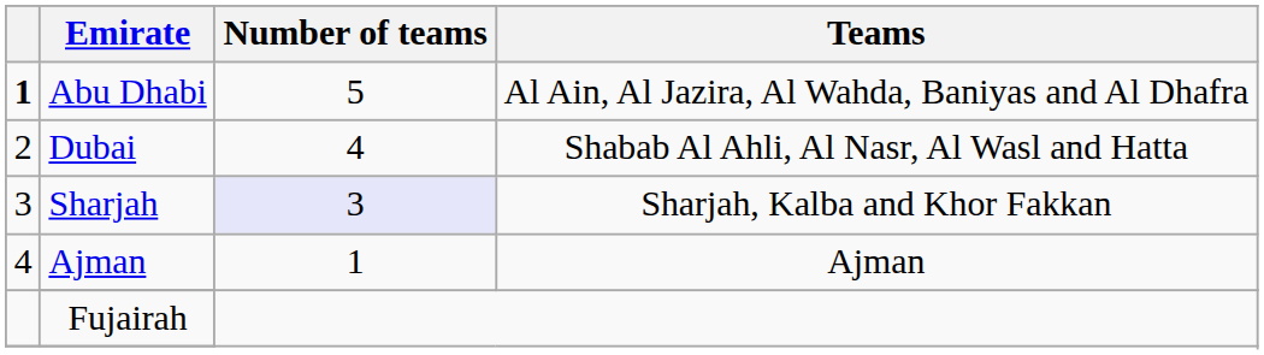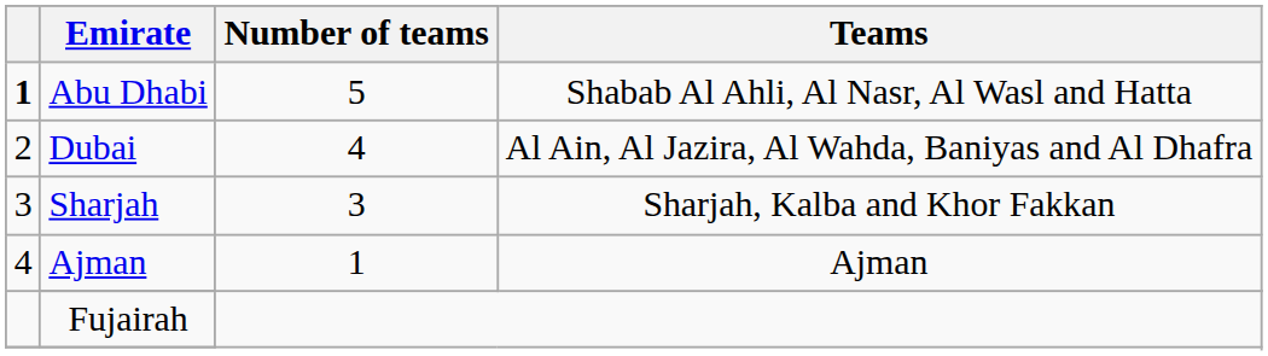Abu Dhabi | Teams: Al Ain, Al Jazira, Al Wahda, Baniyas and Al Dhafra -> Shabab Al Ahli, Al Nasr, Al Wasl and Hatta
Dubai | Teams: Shabab Al Ahli, Al Nasr, Al Wasl and Hatta -> Al Ain, Al Jazira, Al Wahda, Baniyas and Al Dhafra
Sharjah | Number of teams: lavender background -> no background
